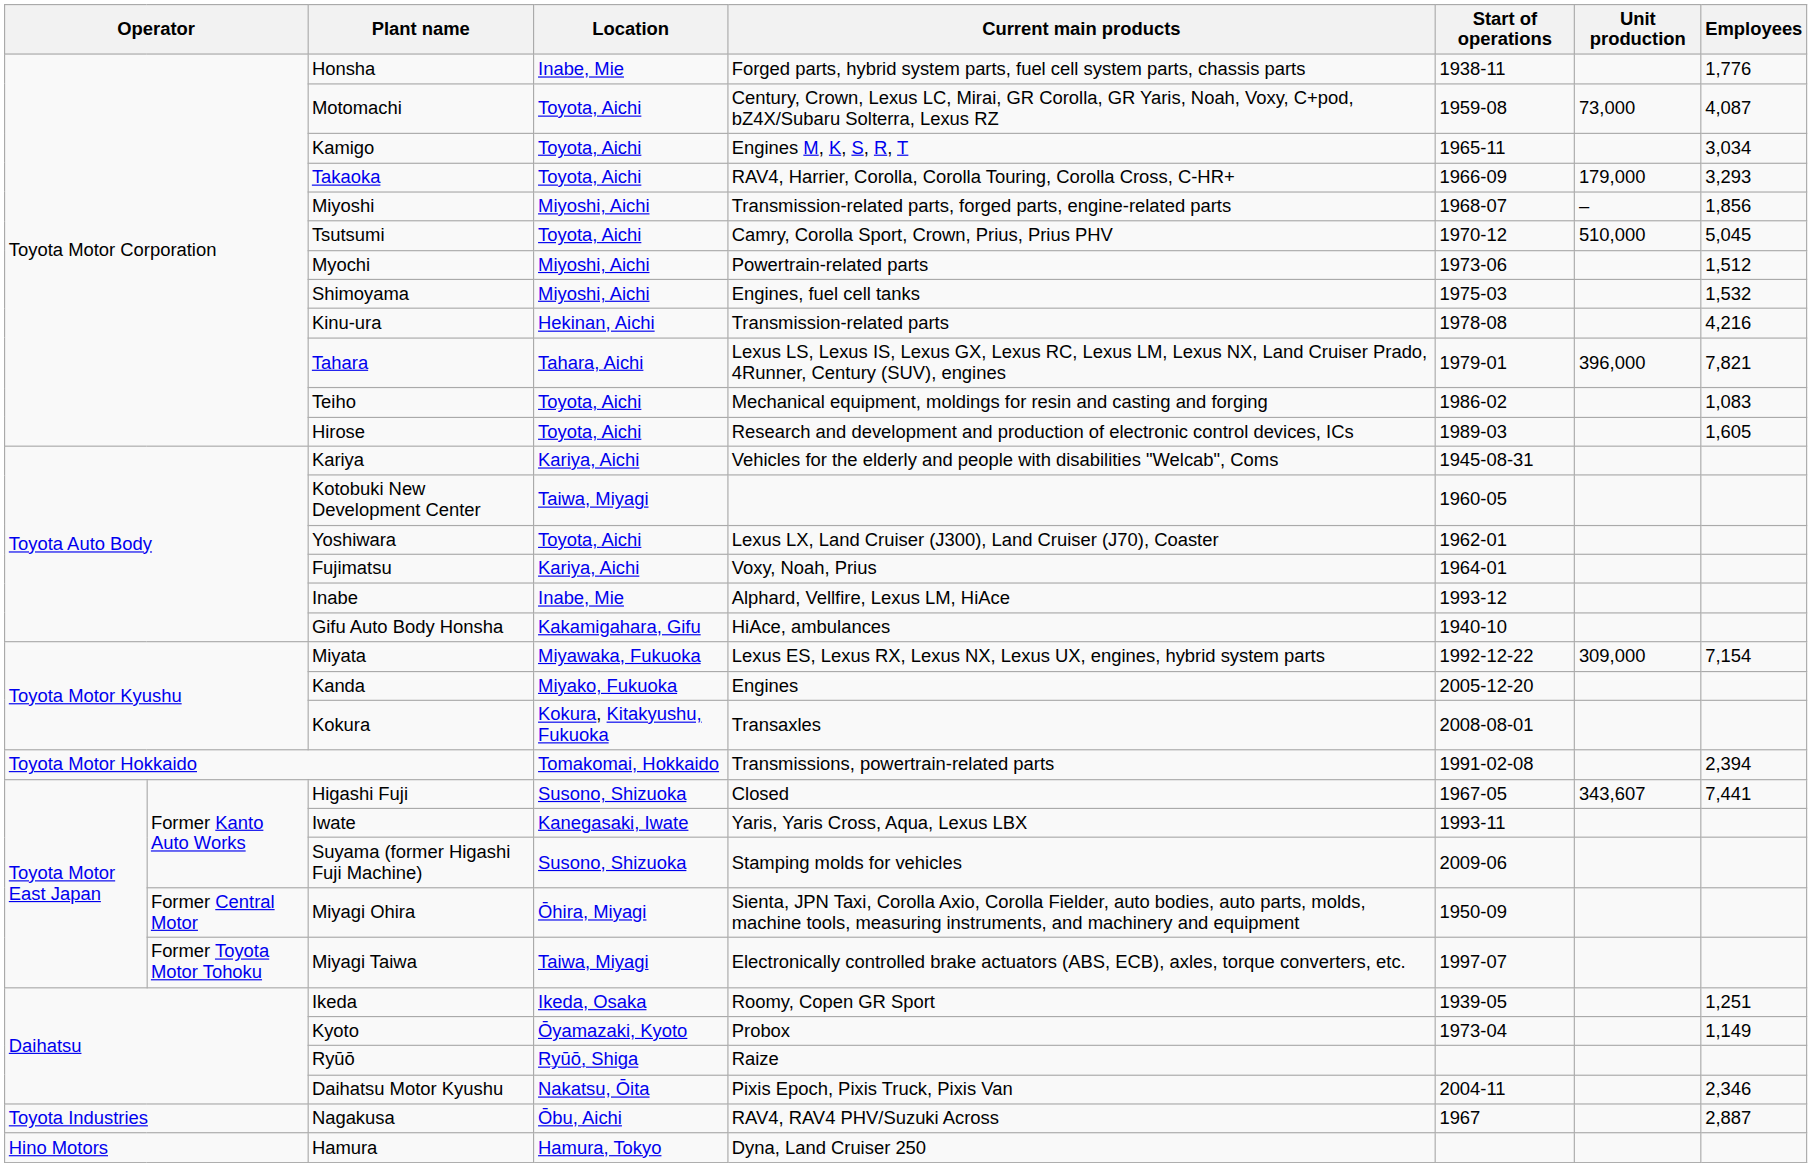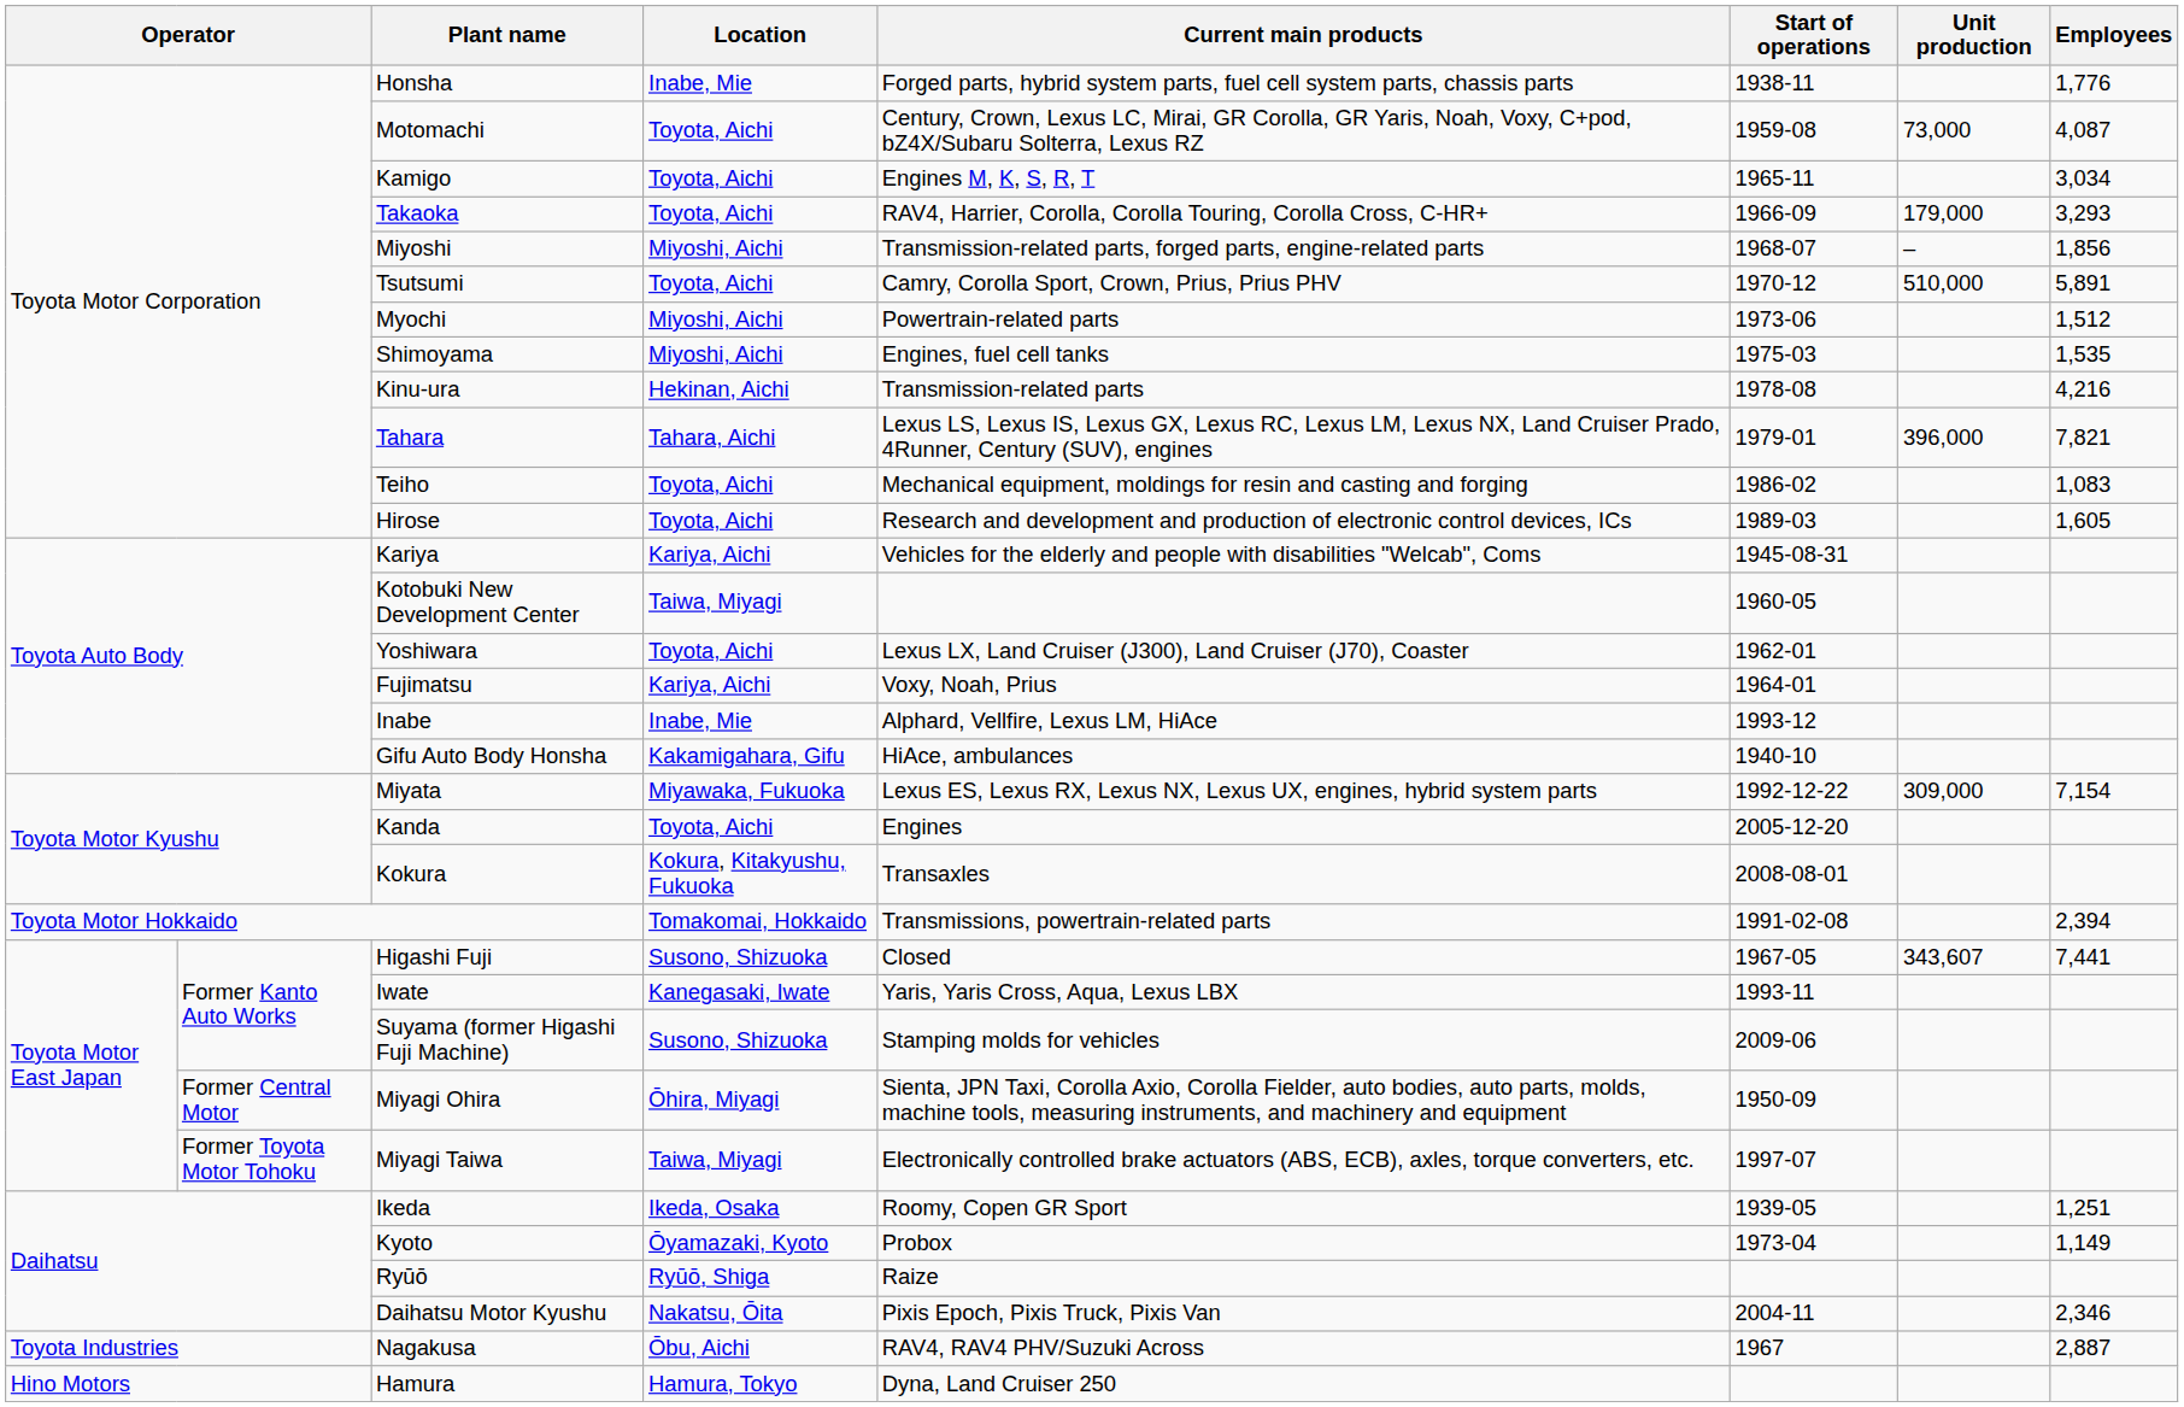Tsutsumi | Employees: 5,045 -> 5,891
Shimoyama | Employees: 1,532 -> 1,535
Kanda | Location: Miyako, Fukuoka -> Toyota, Aichi
